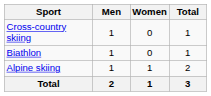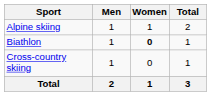rows swapped: Alpine skiing <-> Cross-country skiing
Biathlon | Women: normal -> bold
